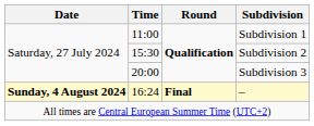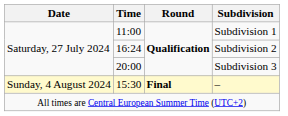Subdivision 2 | Time: 15:30 -> 16:24
– | Date: bold -> normal
– | Time: 16:24 -> 15:30
